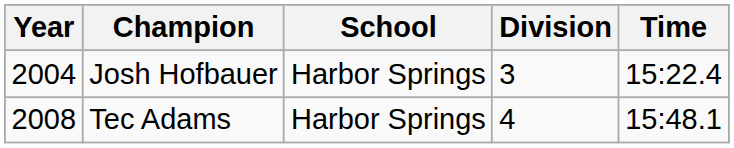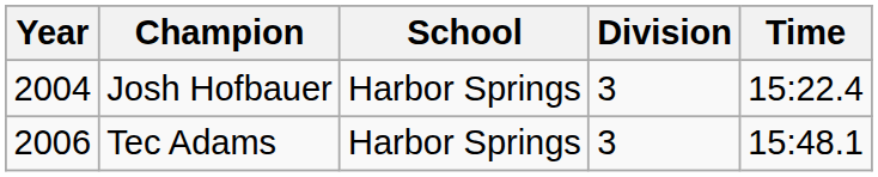Tec Adams | Year: 2008 -> 2006
Tec Adams | Division: 4 -> 3
